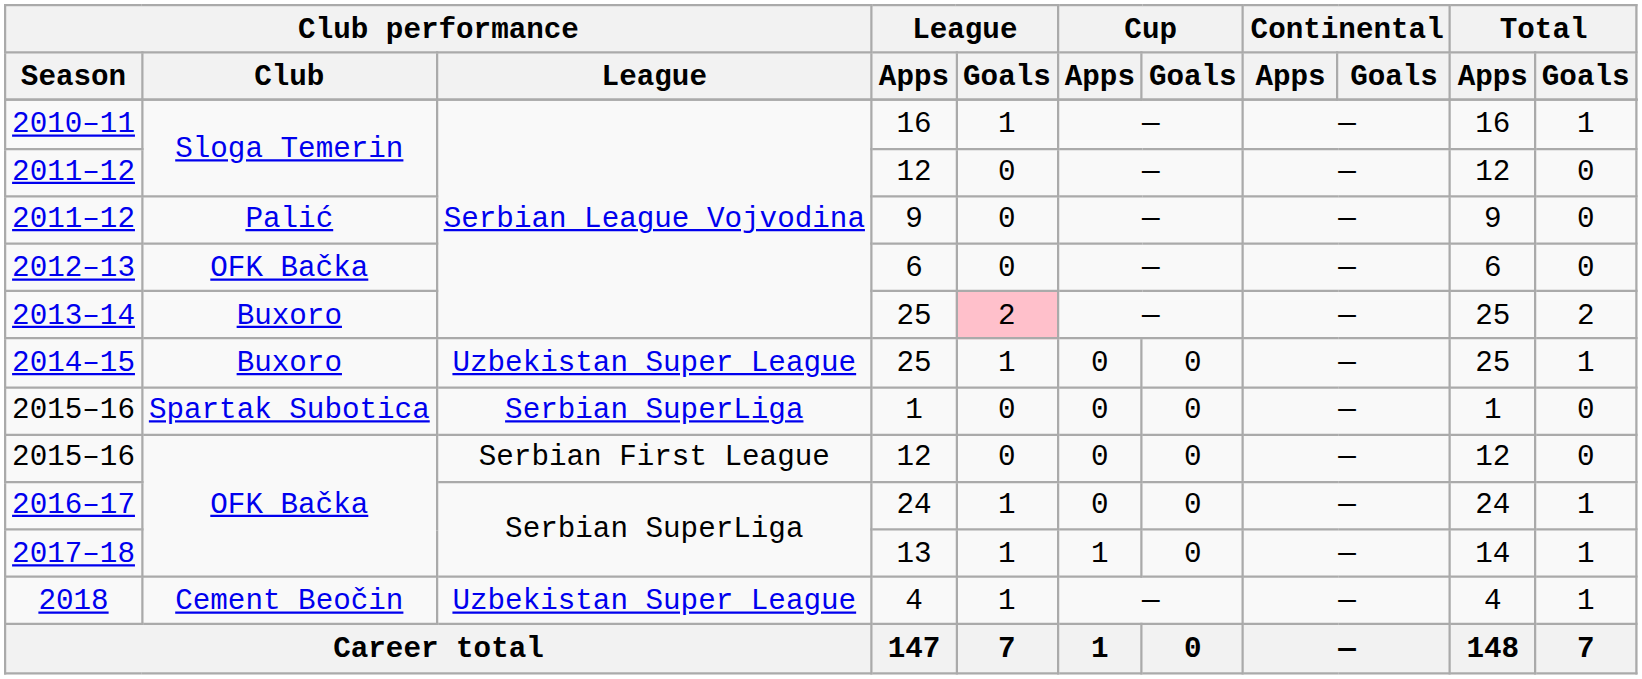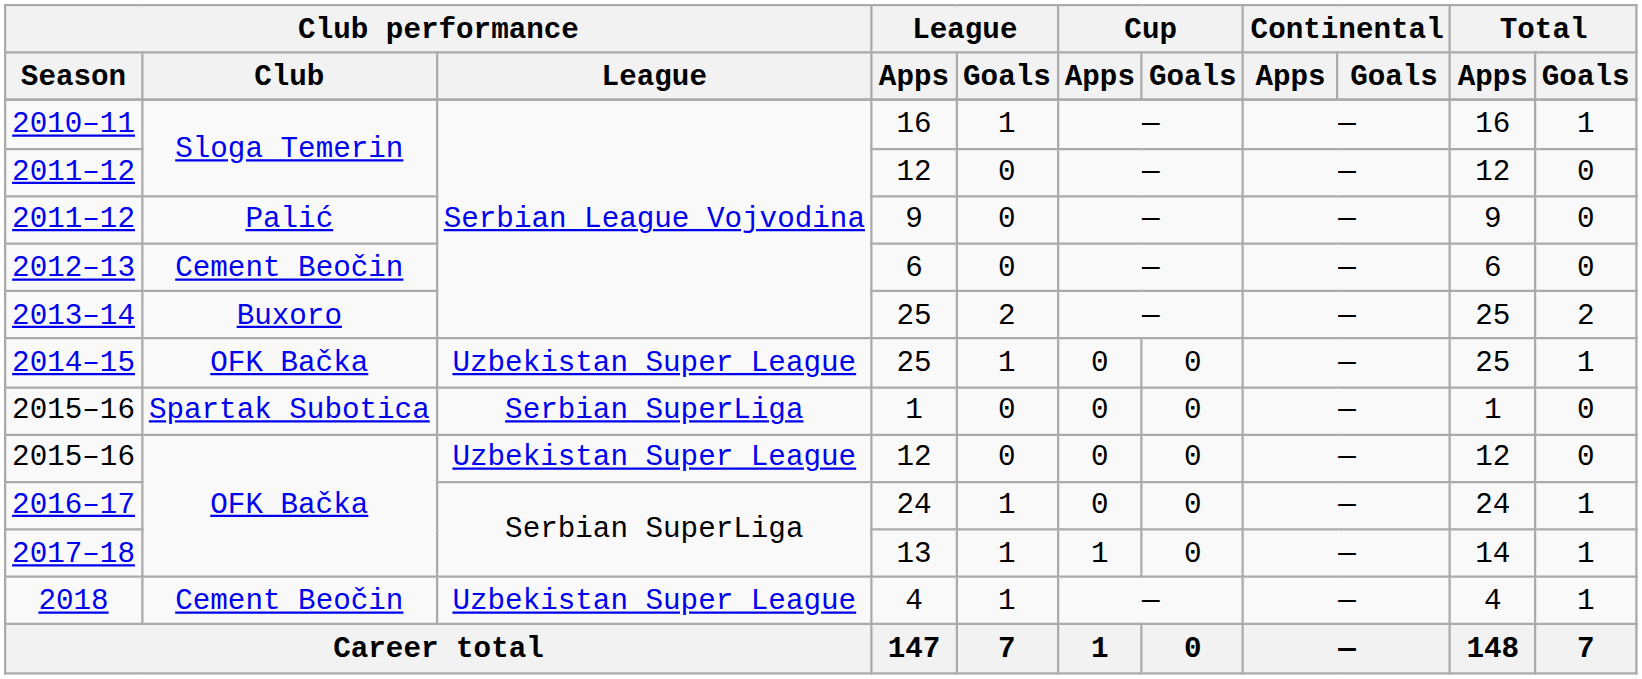2012–13 | Club performance / Club: OFK Bačka -> Cement Beočin
2013–14 | League / Goals: pink background -> no background
2014–15 | Club performance / Club: Buxoro -> OFK Bačka
2015–16 / 12 | Club performance / League: Serbian First League -> Uzbekistan Super League
